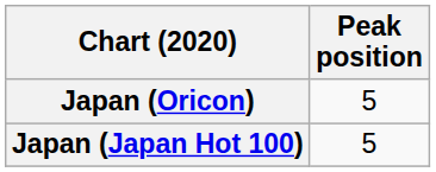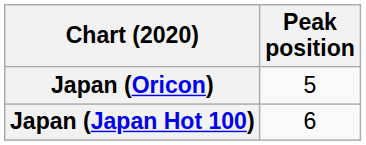Japan (Japan Hot 100) | Peak position: 5 -> 6
